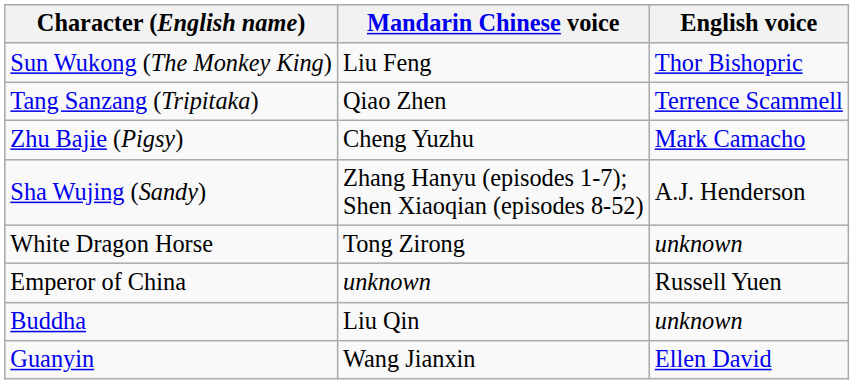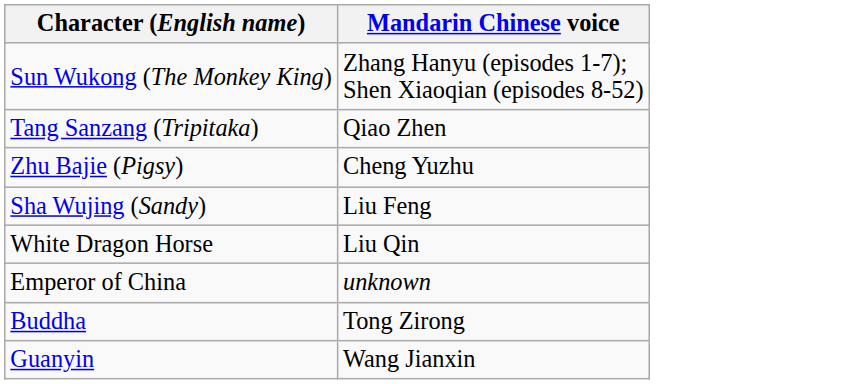- column: English voice | Thor Bishopric | Terrence Scammell | Mark Camacho | A.J. Henderson | unknown | Russell Yuen | unknown | Ellen David
Sun Wukong (The Monkey King) | Mandarin Chinese voice: Liu Feng -> Zhang Hanyu (episodes 1-7); Shen Xiaoqian (episodes 8-52)
Sha Wujing (Sandy) | Mandarin Chinese voice: Zhang Hanyu (episodes 1-7); Shen Xiaoqian (episodes 8-52) -> Liu Feng
White Dragon Horse | Mandarin Chinese voice: Tong Zirong -> Liu Qin
Buddha | Mandarin Chinese voice: Liu Qin -> Tong Zirong
